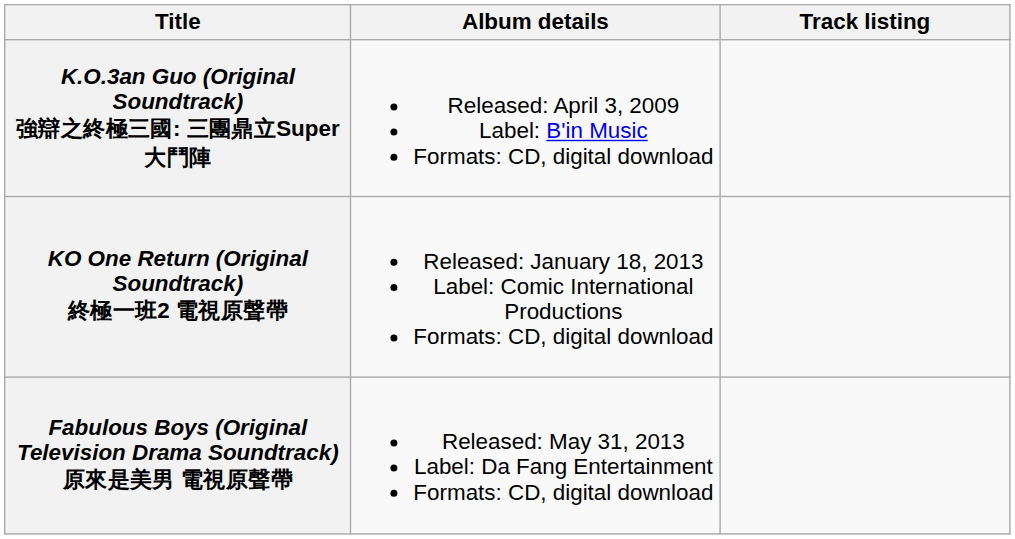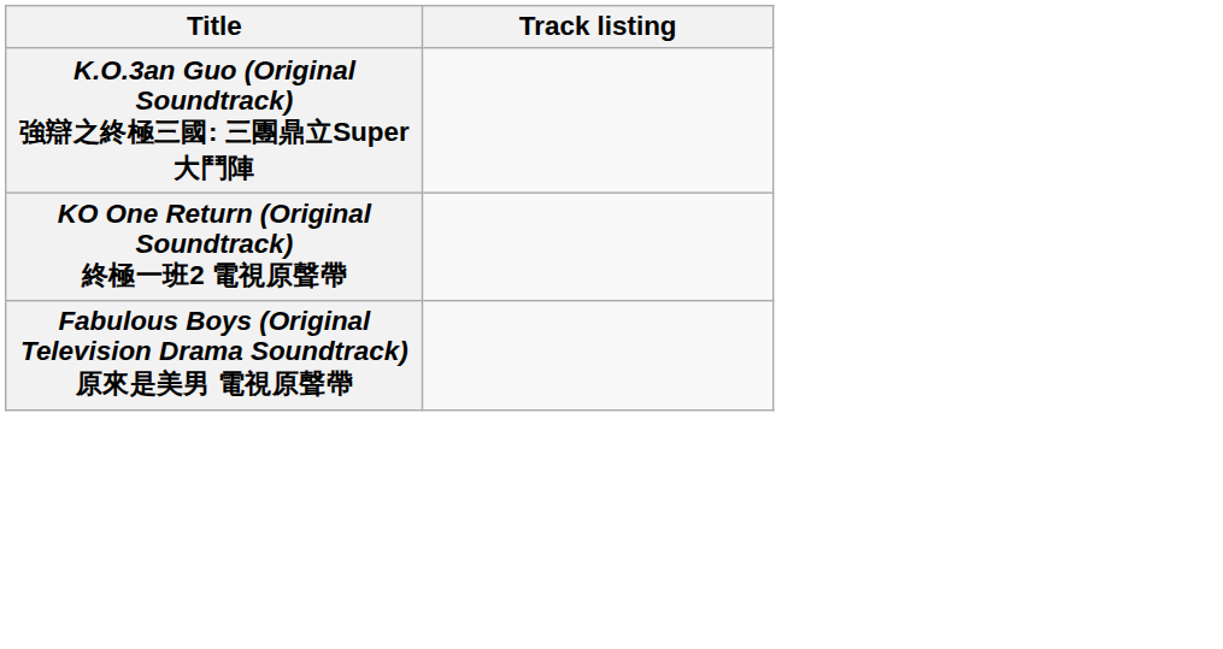- column: Album details | Released: April 3, 2009 Label: B'in Music Formats: CD, digital download | Released: January 18, 2013 Label: Comic International Productions Formats: CD, digital download | Released: May 31, 2013 Label: Da Fang Entertainment Formats: CD, digital download
